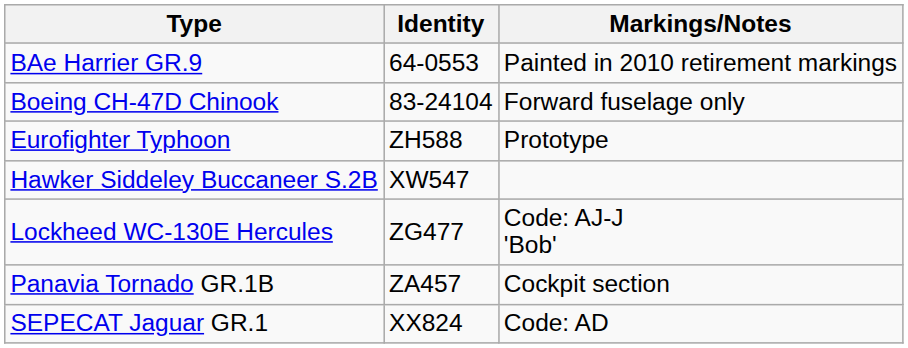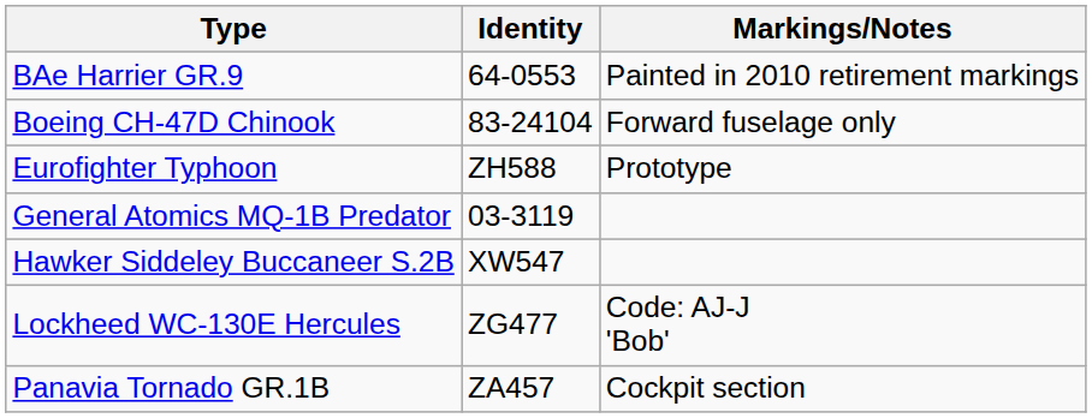+ row: General Atomics MQ-1B Predator | 03-3119
- row: SEPECAT Jaguar GR.1 | XX824 | Code: AD
